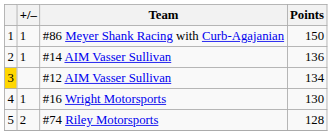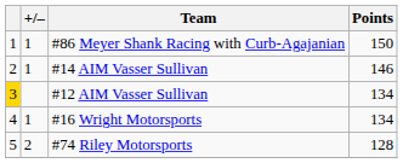#14 AIM Vasser Sullivan | Points: 136 -> 146
#16 Wright Motorsports | Points: 130 -> 134
